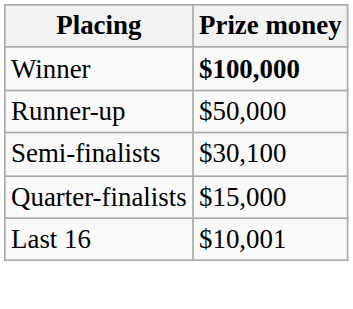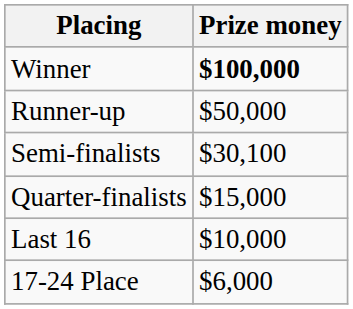Last 16 | Prize money: $10,001 -> $10,000
+ row: 17-24 Place | $6,000
